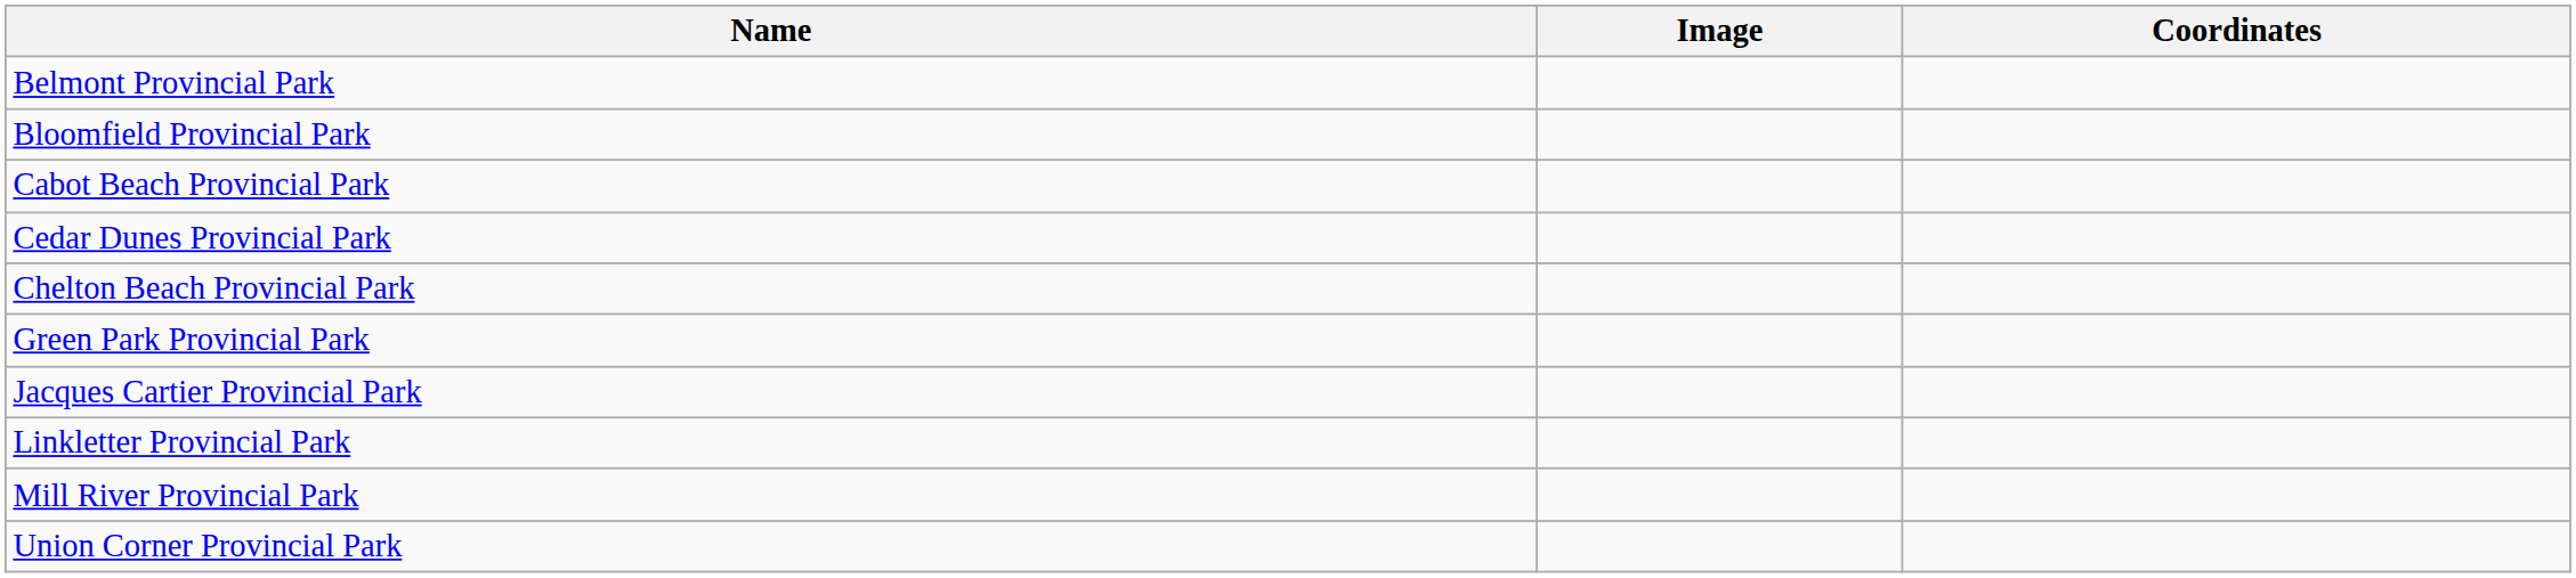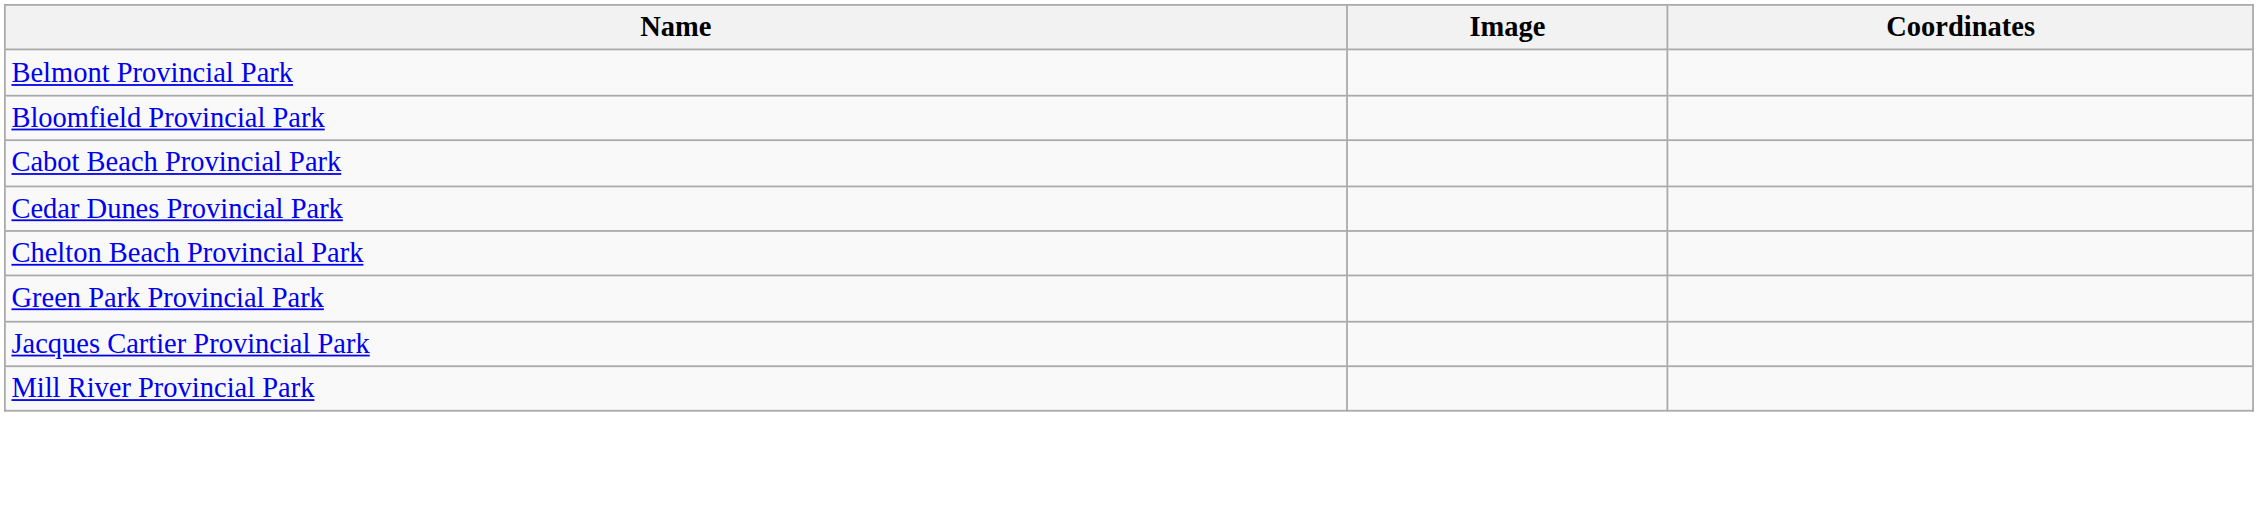- row: Linkletter Provincial Park
- row: Union Corner Provincial Park
